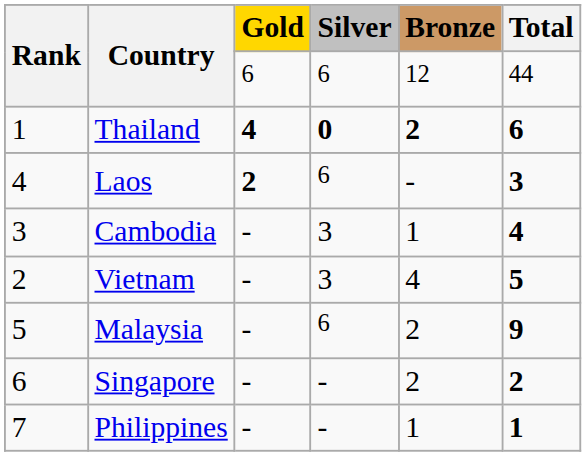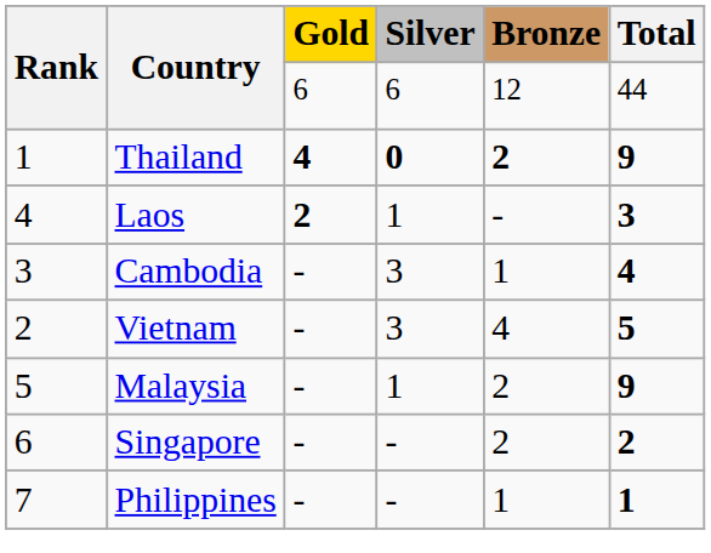Thailand | Total: 6 -> 9
Laos | Silver: 6 -> 1
Malaysia | Silver: 6 -> 1
